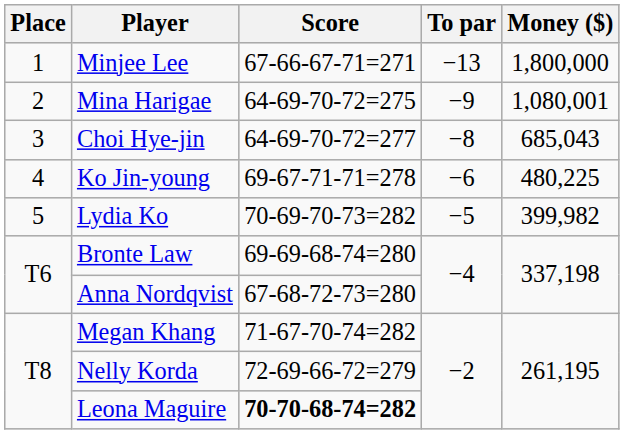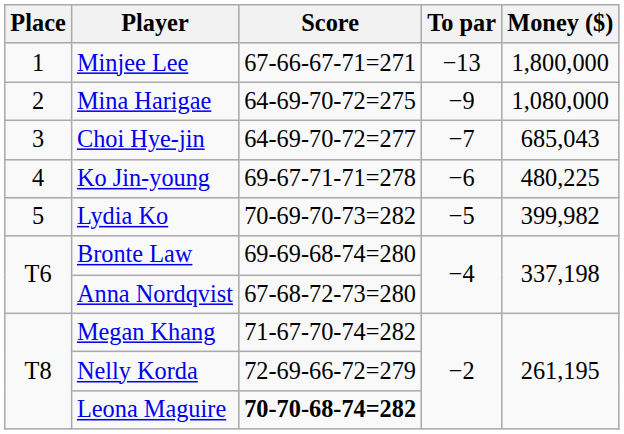Mina Harigae | Money ($): 1,080,001 -> 1,080,000
Choi Hye-jin | To par: −8 -> −7
